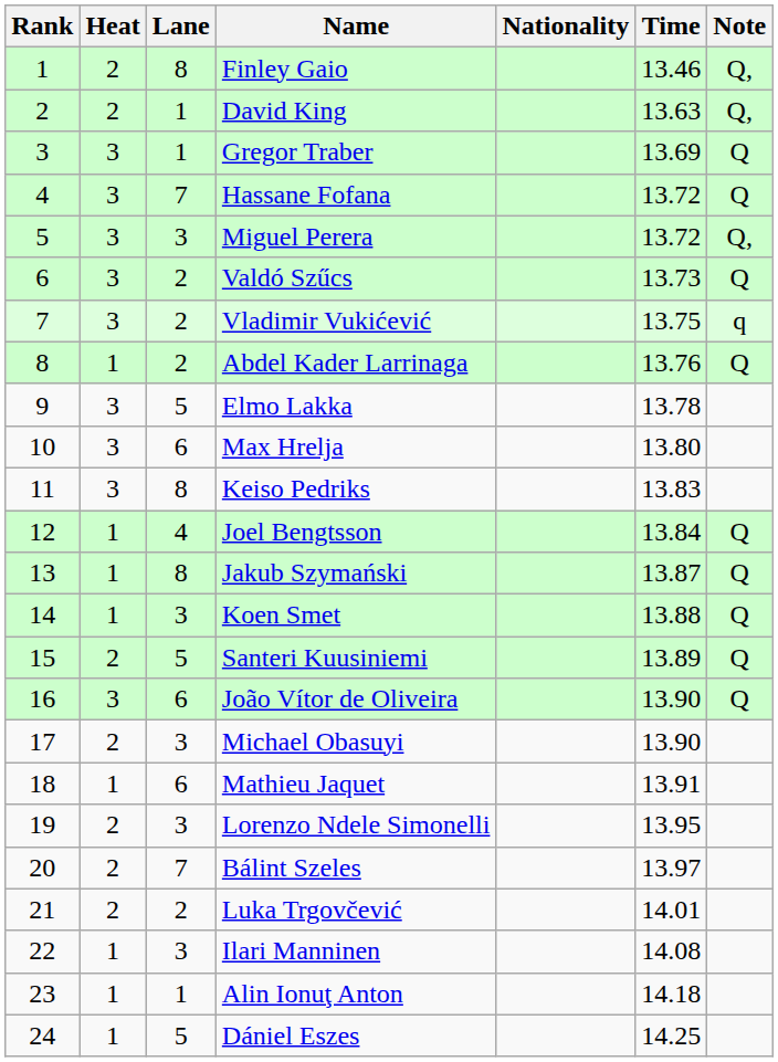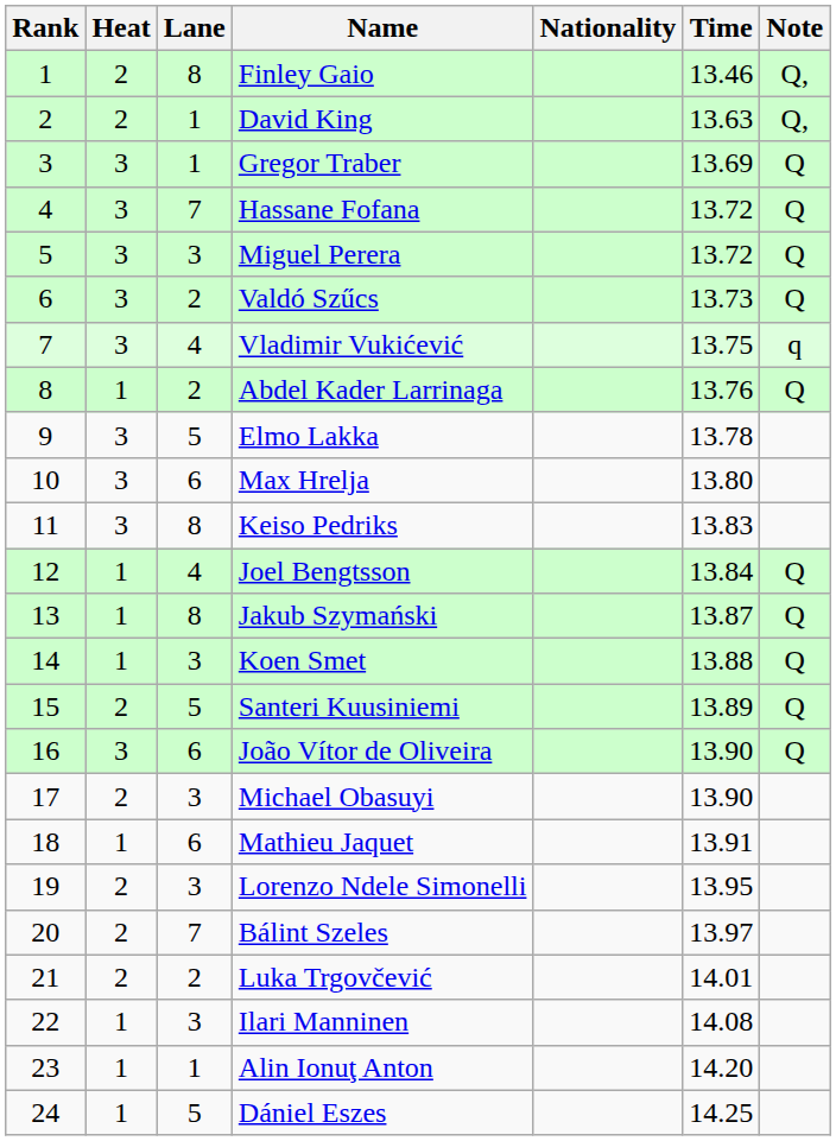Miguel Perera | Note: Q, -> Q
Vladimir Vukićević | Lane: 2 -> 4
Alin Ionuţ Anton | Time: 14.18 -> 14.20
